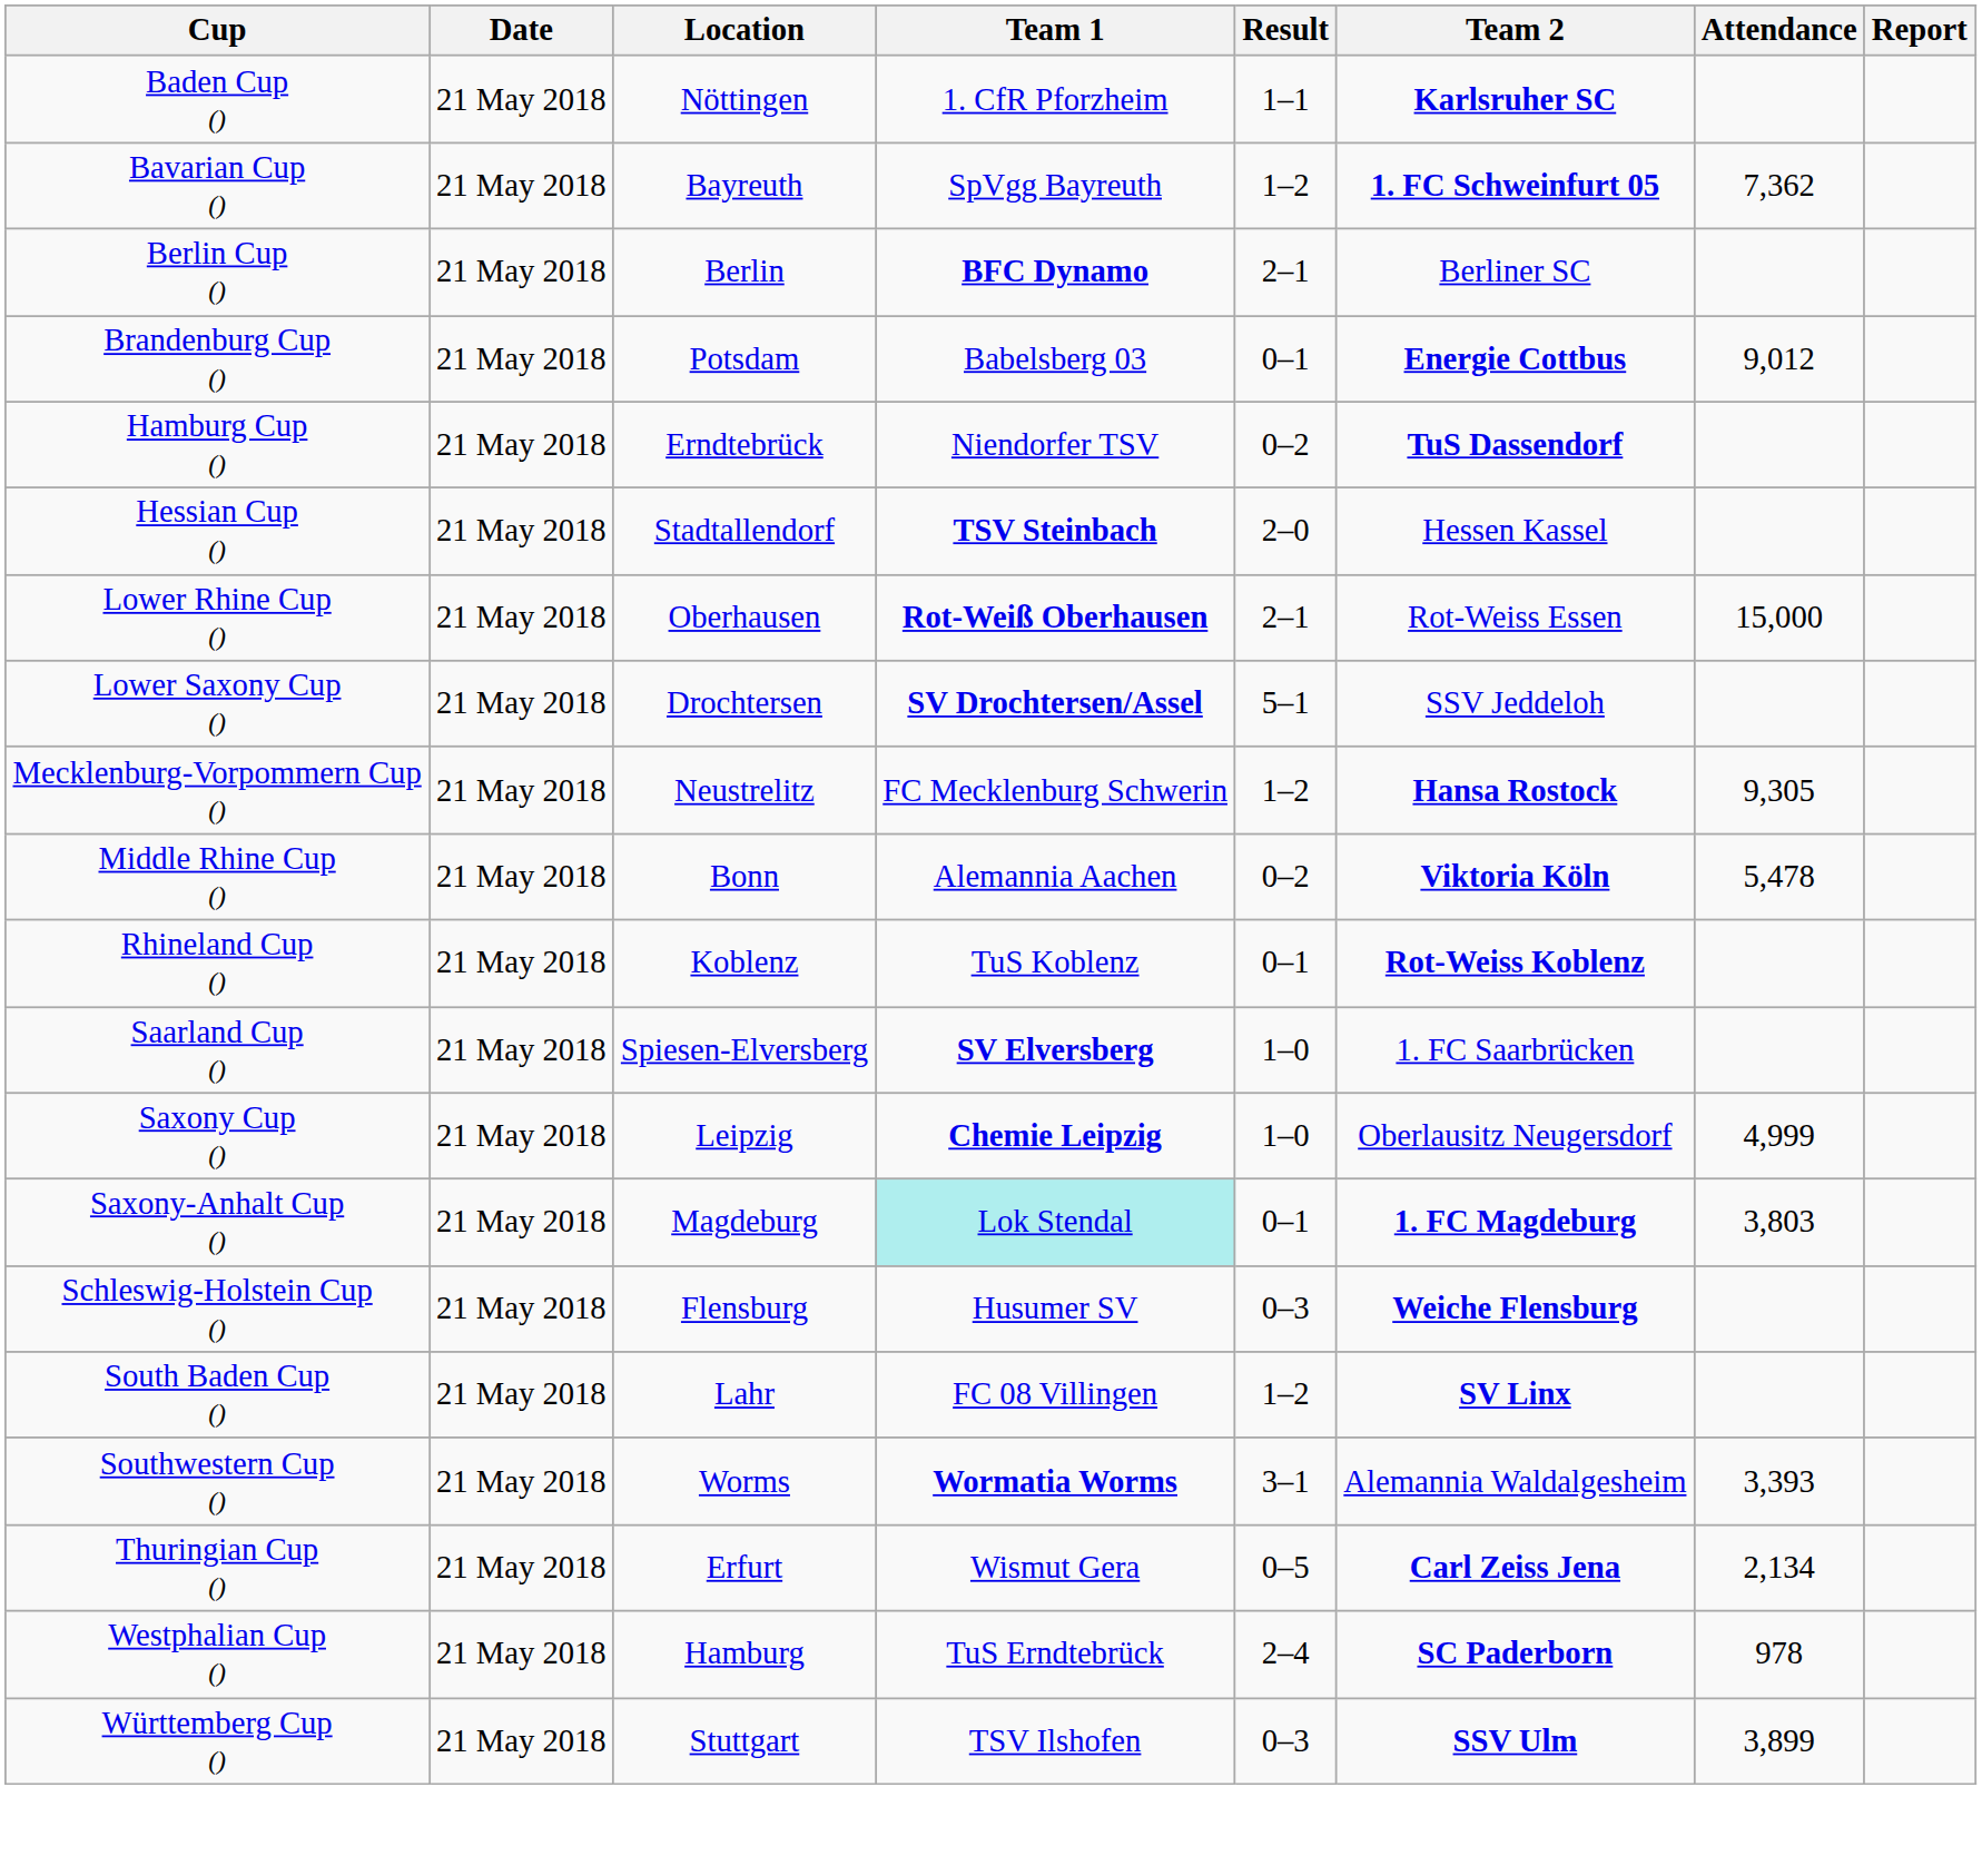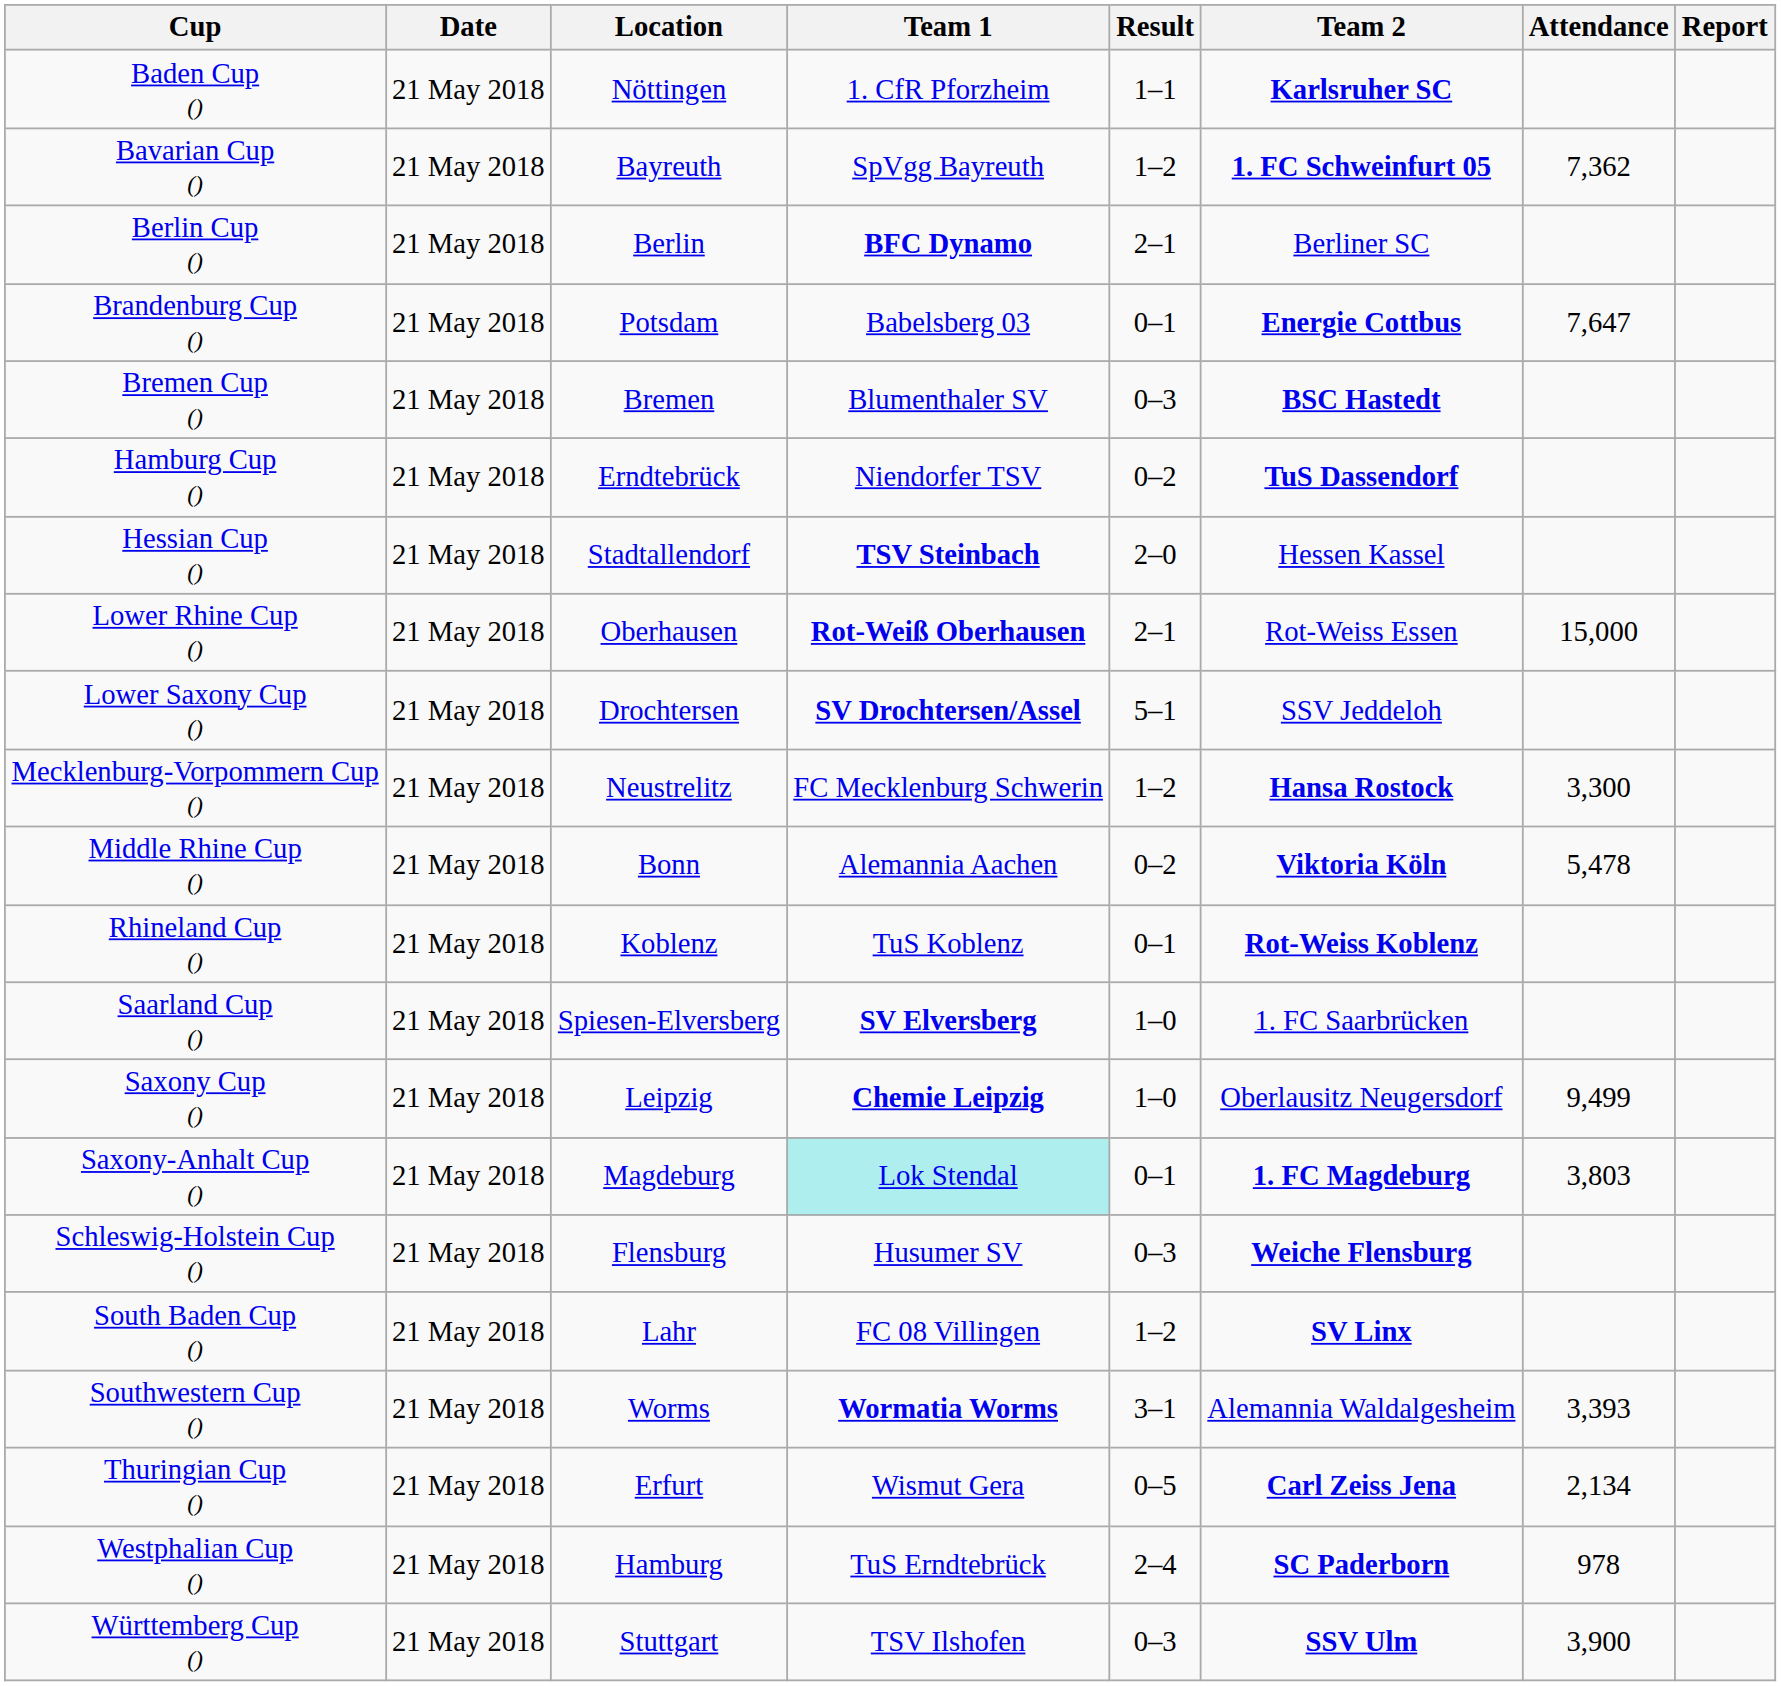Brandenburg Cup () | Attendance: 9,012 -> 7,647
+ row: Bremen Cup () | 21 May 2018 | Bremen | Blumenthaler SV | 0–3 | BSC Hastedt
Mecklenburg-Vorpommern Cup () | Attendance: 9,305 -> 3,300
Saxony Cup () | Attendance: 4,999 -> 9,499
Württemberg Cup () | Attendance: 3,899 -> 3,900
